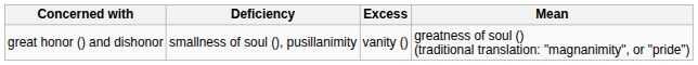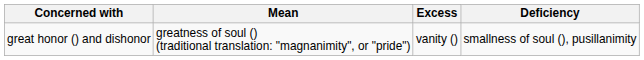columns swapped: Mean <-> Deficiency
